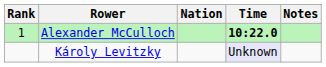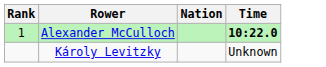- column: Notes
Károly Levitzky | Time: lavender background -> no background
